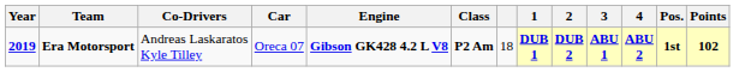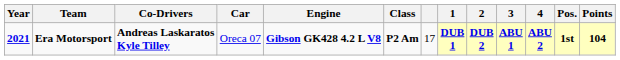Era Motorsport | Year: 2019 -> 2021
Era Motorsport | Co-Drivers: normal -> bold
Era Motorsport | column 7: 18 -> 17
Era Motorsport | Points: 102 -> 104
